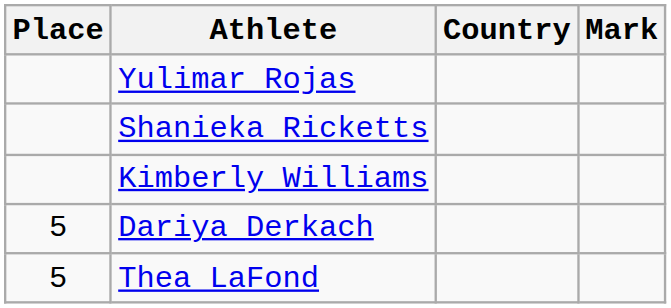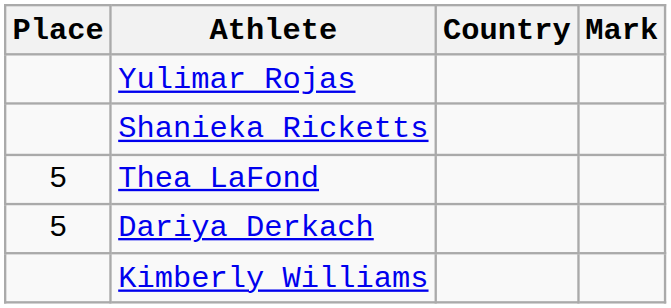rows swapped: Kimberly Williams <-> Thea LaFond
